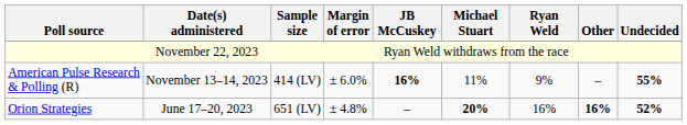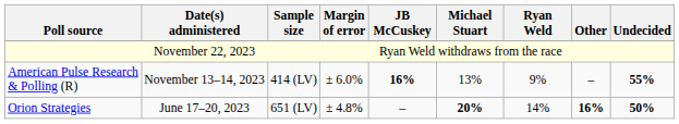American Pulse Research & Polling (R) | Michael Stuart: 11% -> 13%
Orion Strategies | Ryan Weld: 16% -> 14%
Orion Strategies | Undecided: 52% -> 50%
